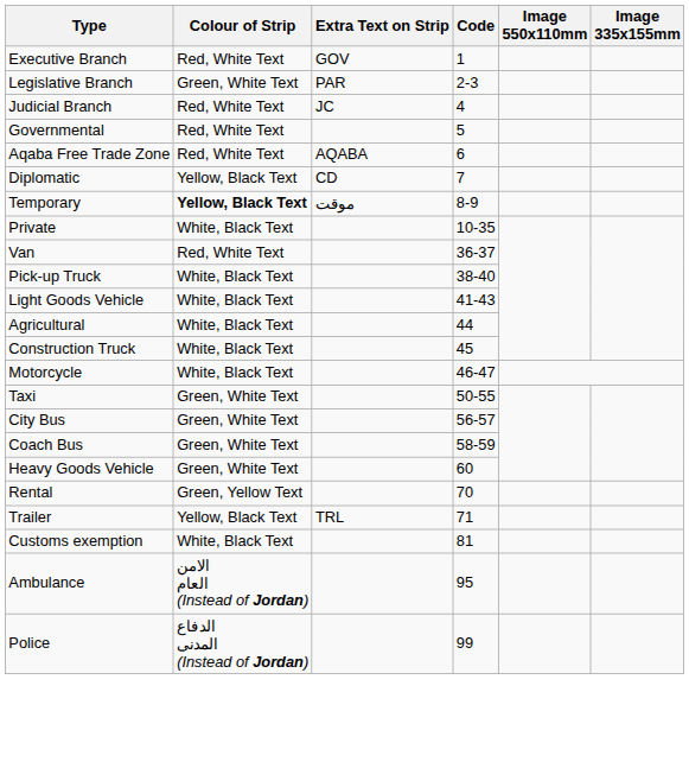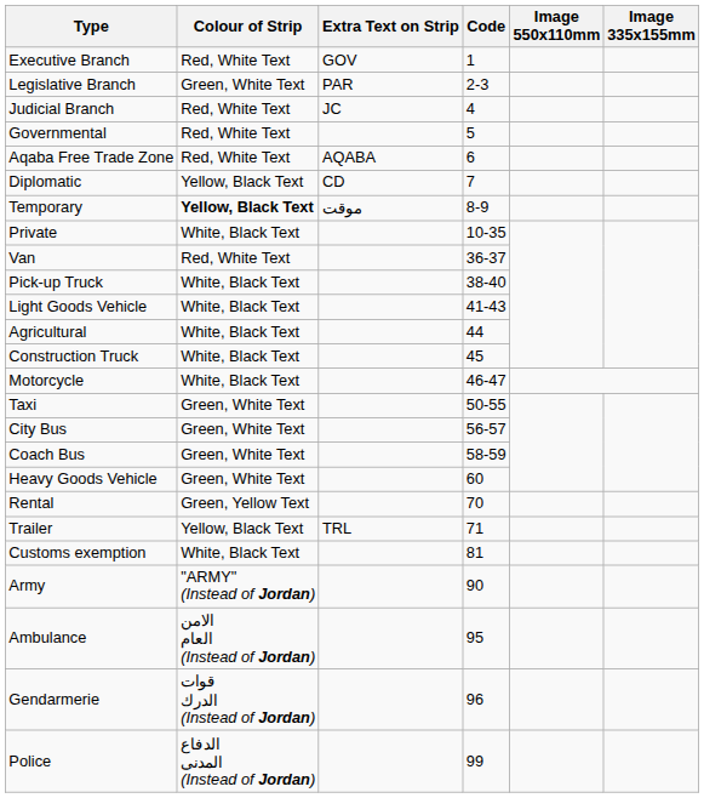+ row: Army | "ARMY" (Instead of Jordan) | 90
+ row: Gendarmerie | قوات الدرك (Instead of Jordan) | 96
